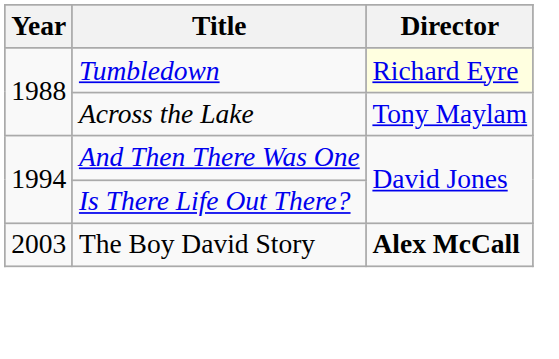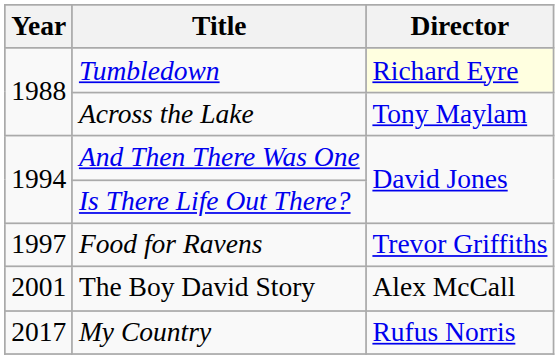+ row: 1997 | Food for Ravens | Trevor Griffiths
The Boy David Story | Year: 2003 -> 2001
The Boy David Story | Director: bold -> normal
+ row: 2017 | My Country | Rufus Norris
